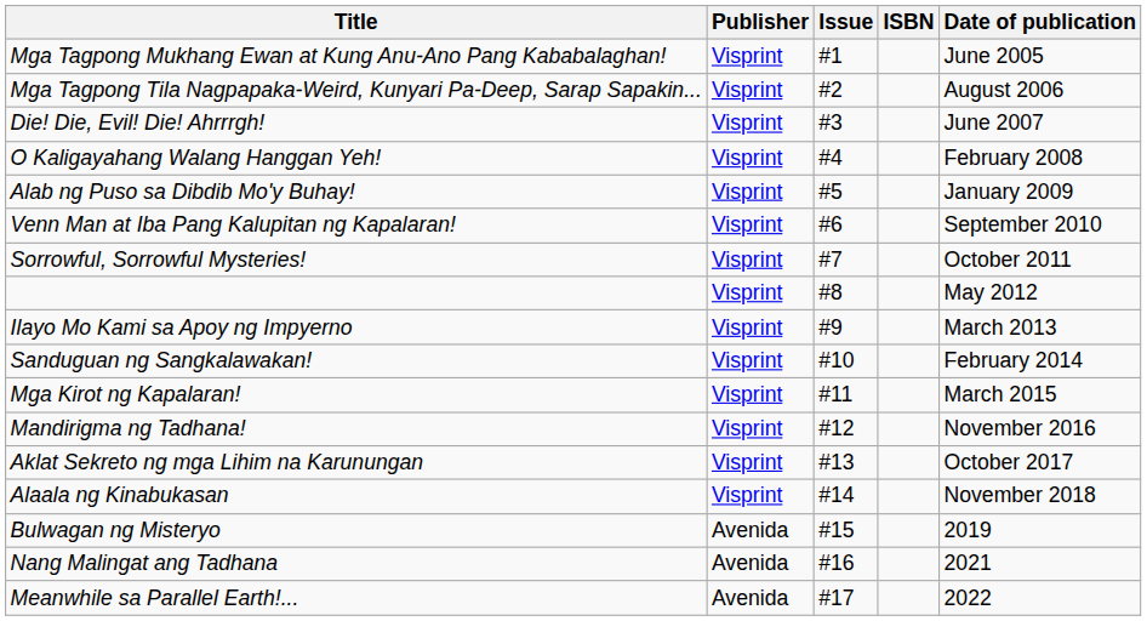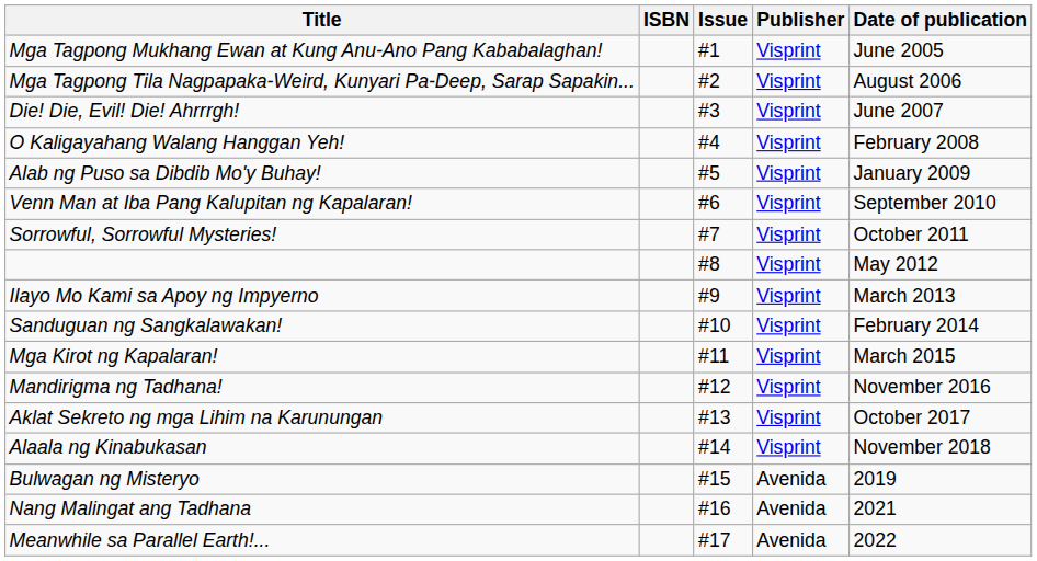columns swapped: Publisher <-> ISBN
